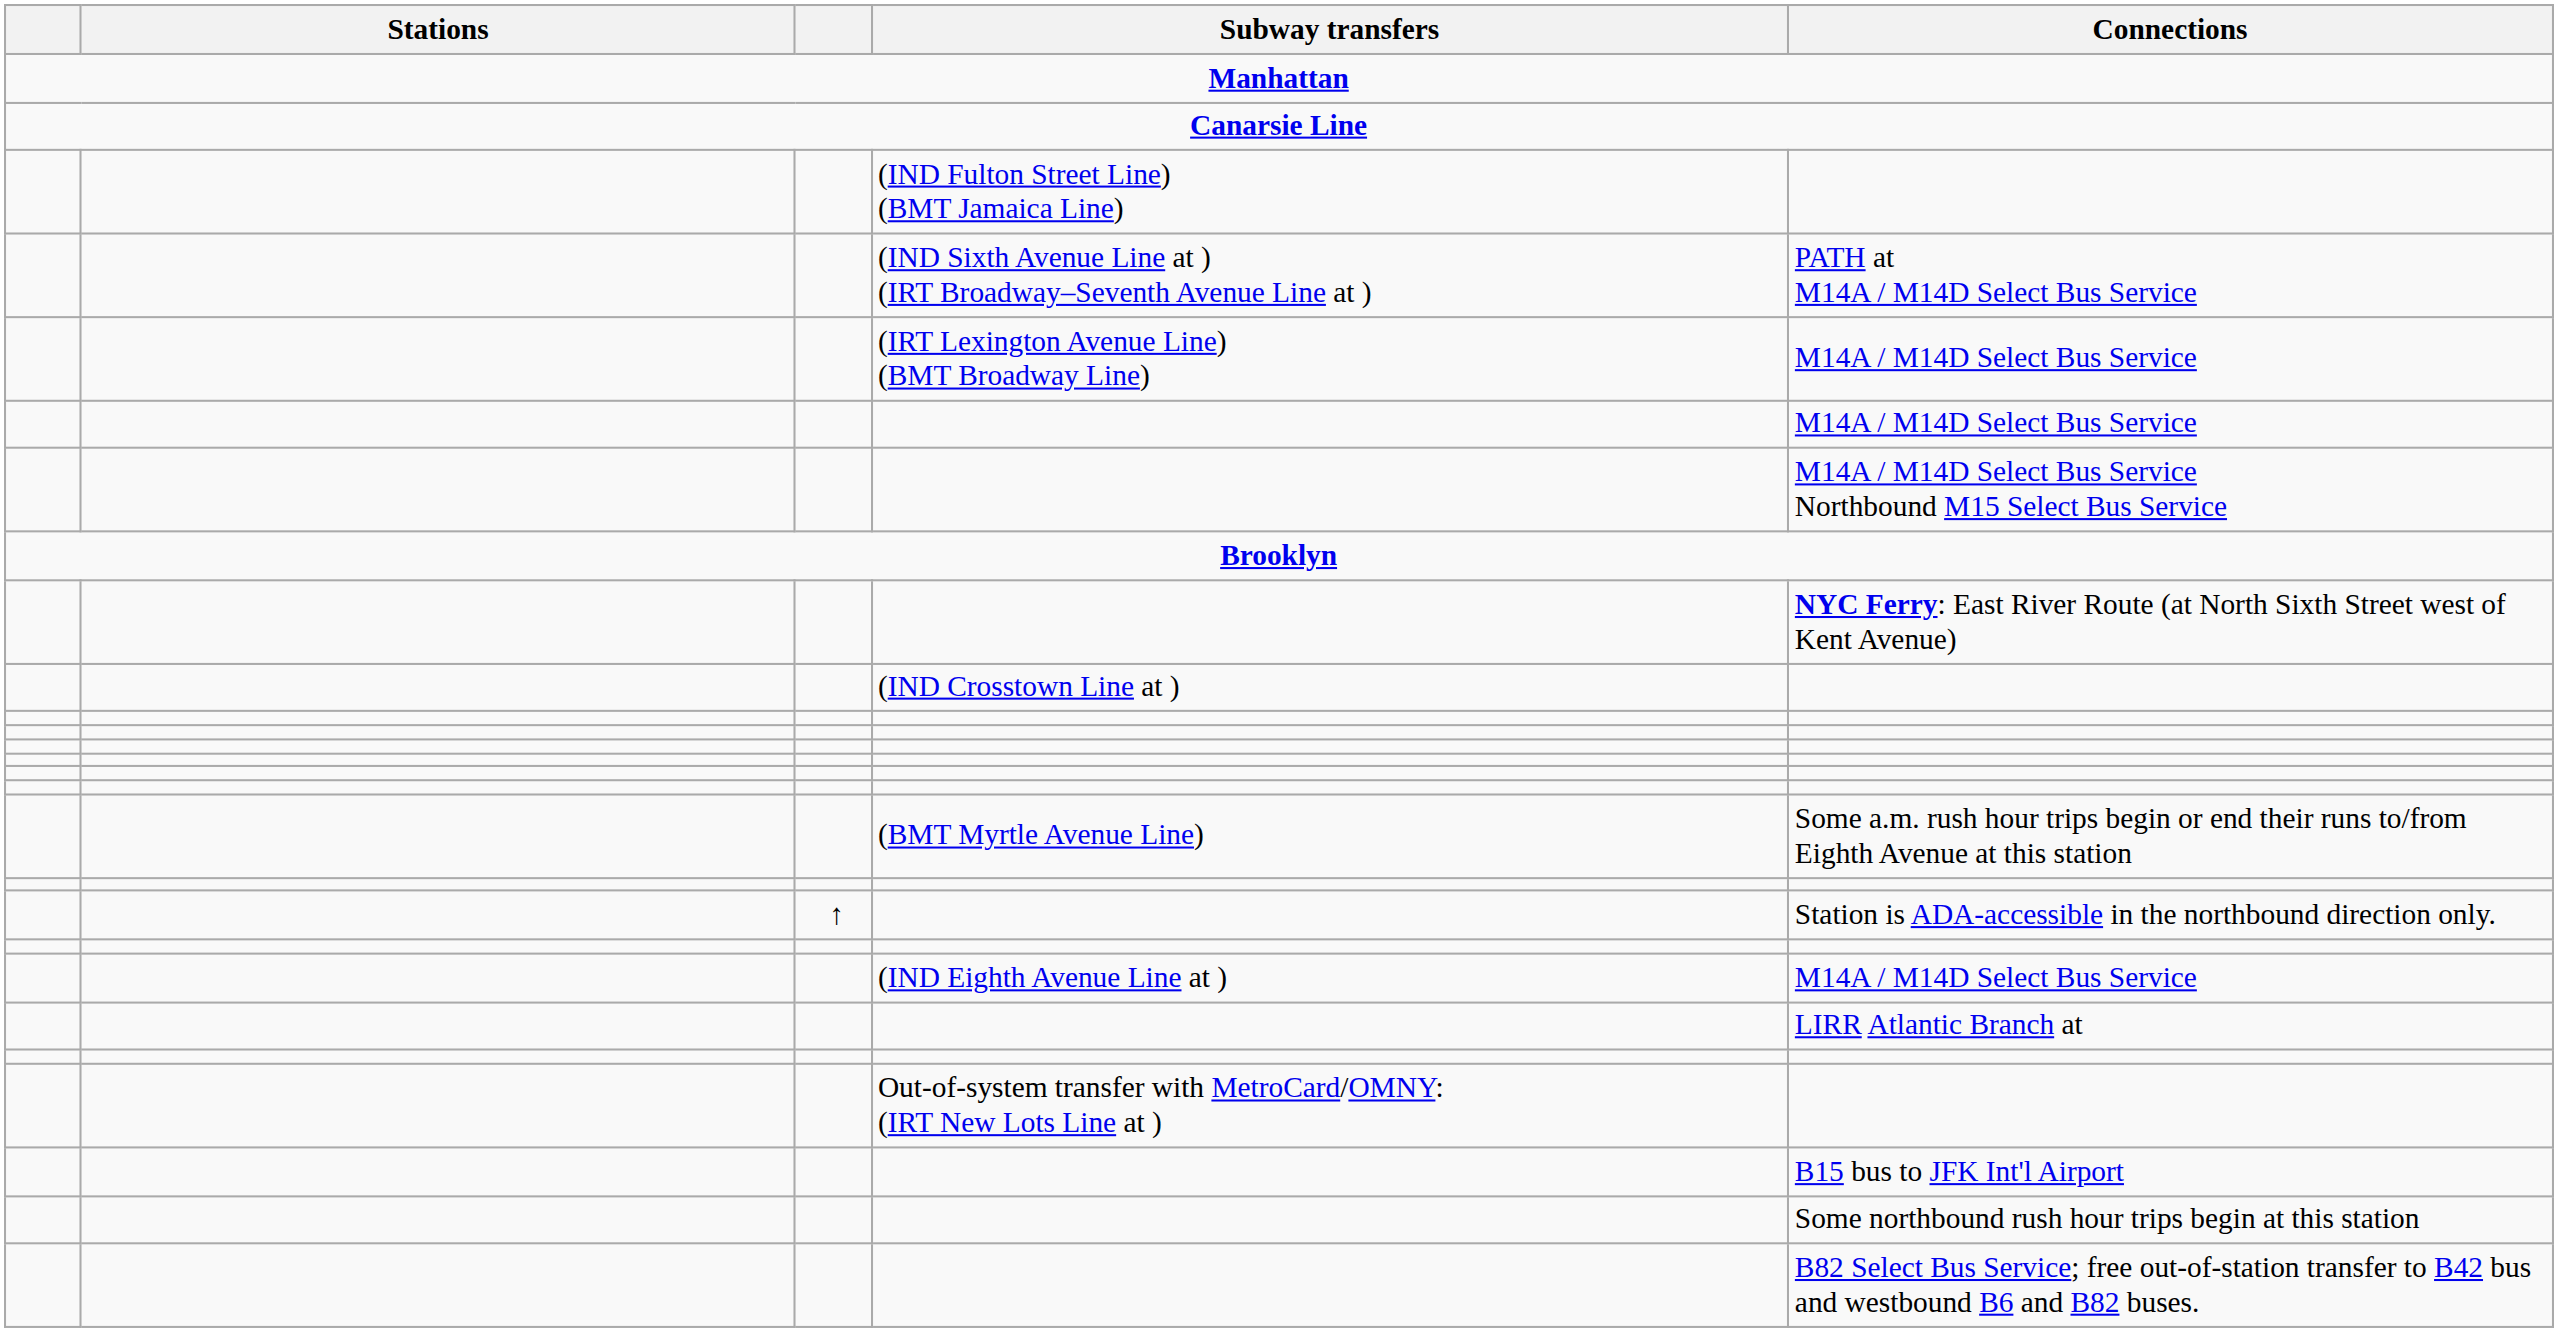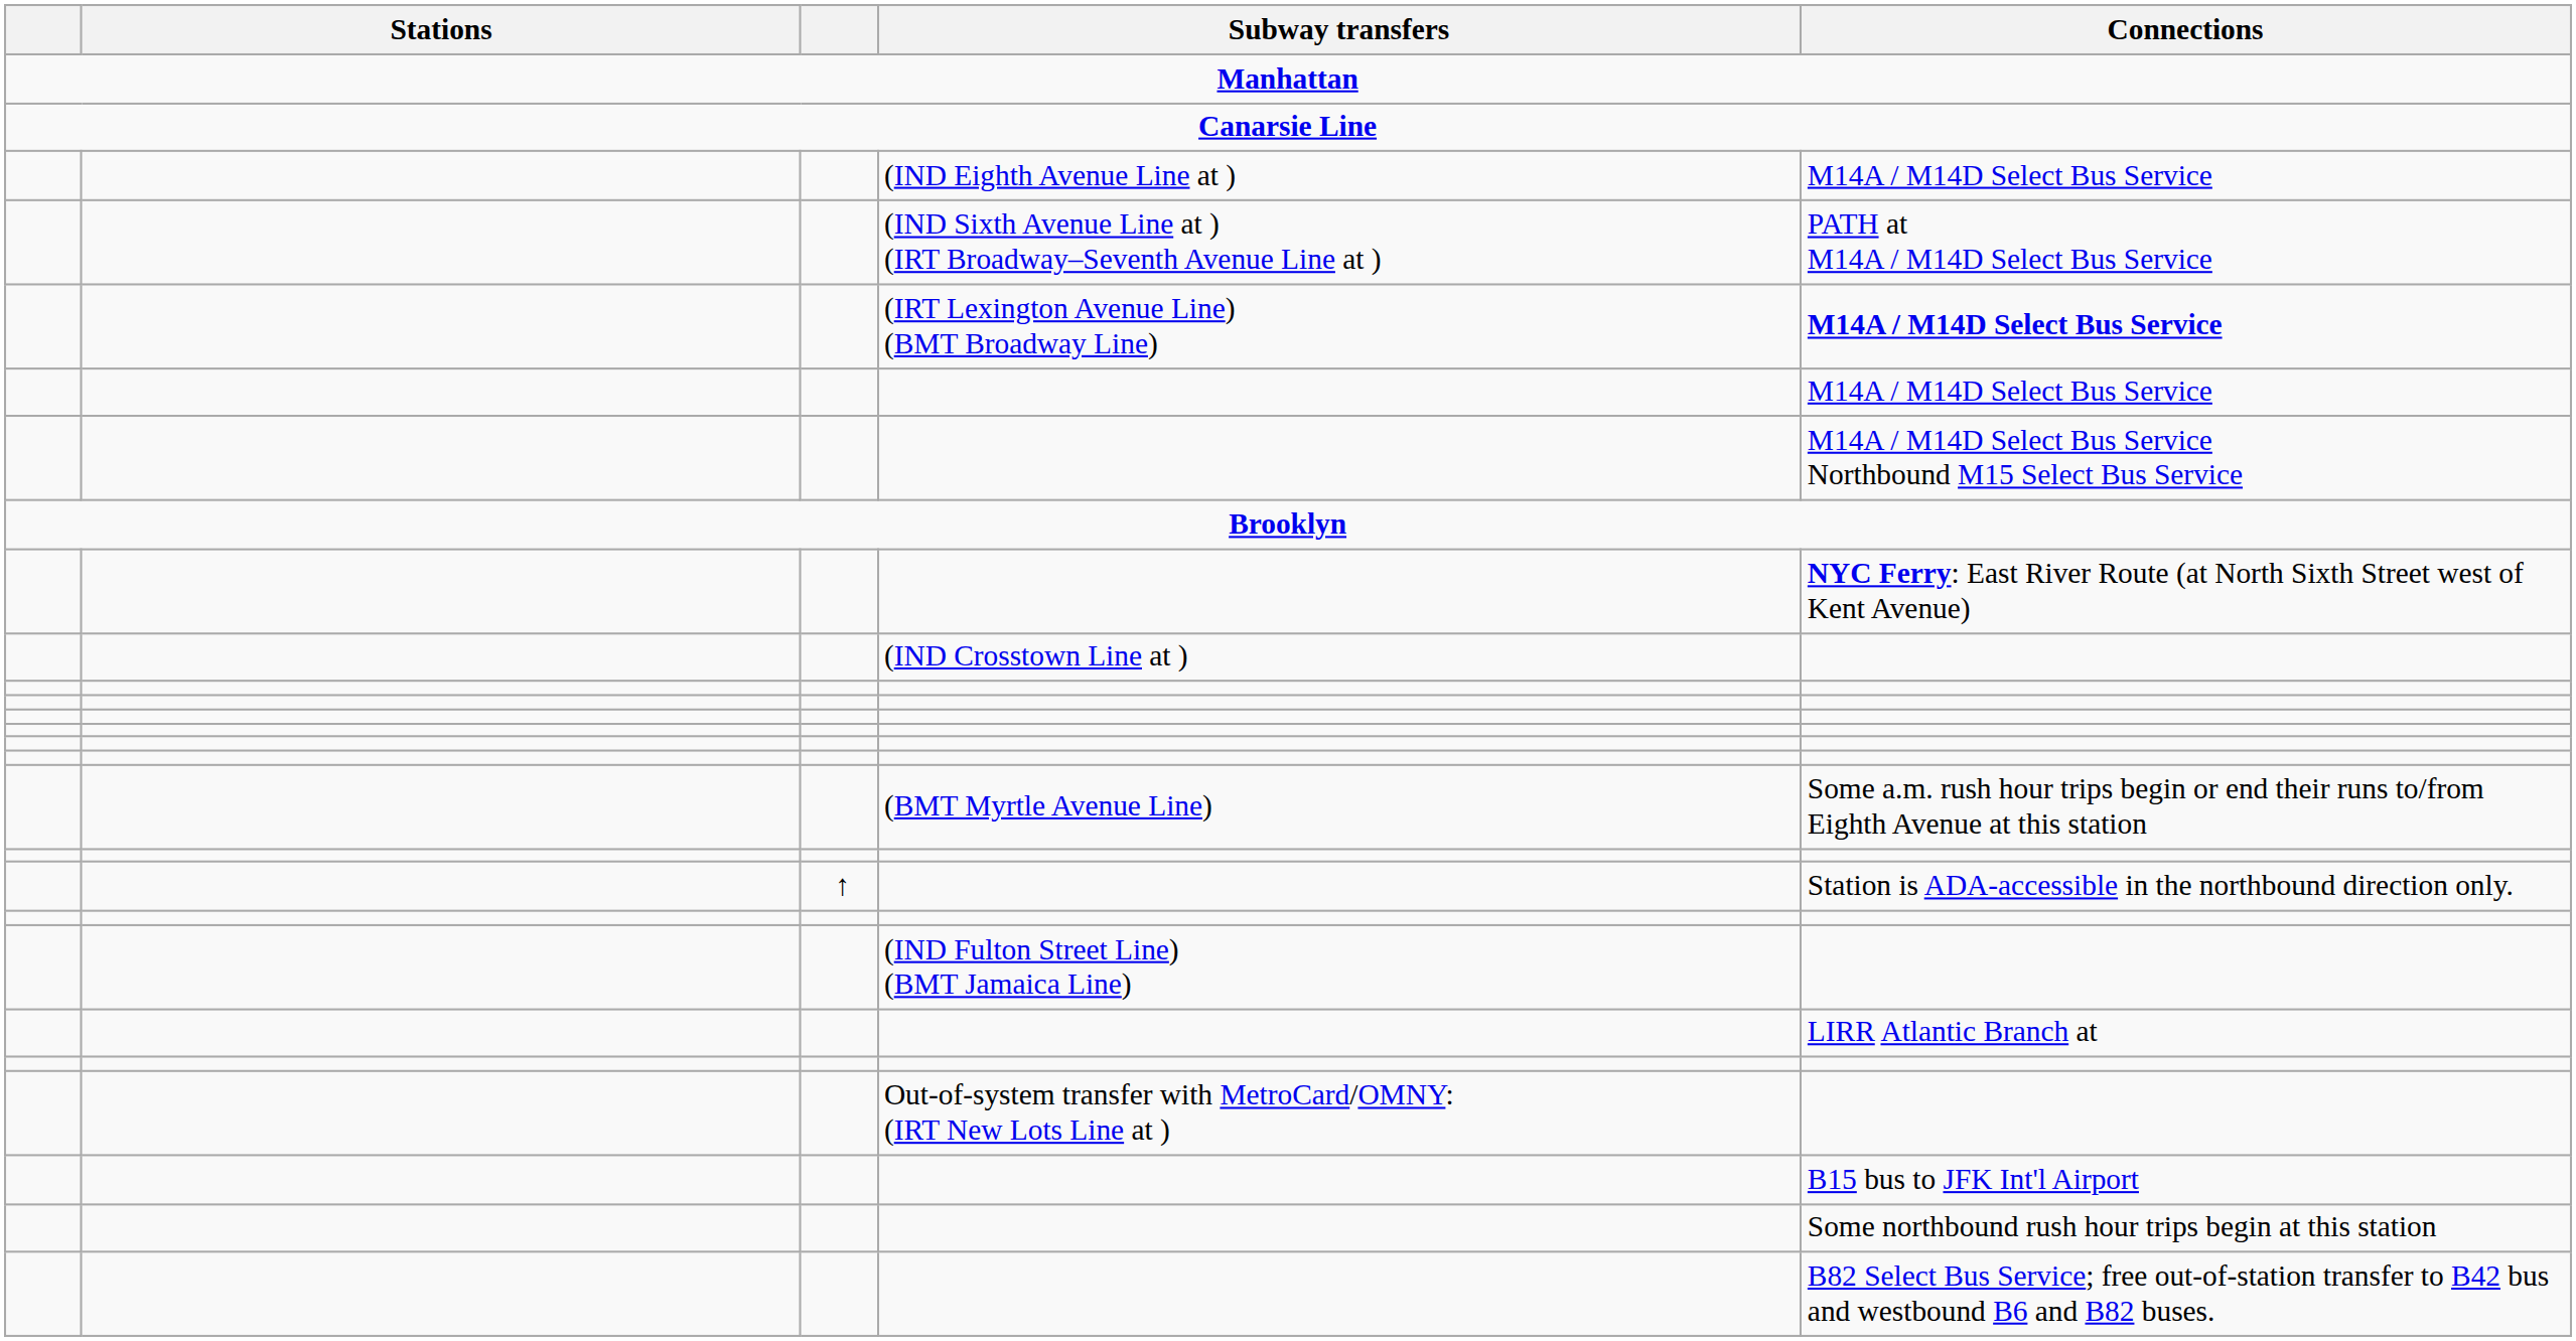rows swapped: (IND Eighth Avenue Line at ) <-> (IND Fulton Street Line) (BMT Jamaica Line)
(IRT Lexington Avenue Line) (BMT Broadway Line) | Connections: normal -> bold
